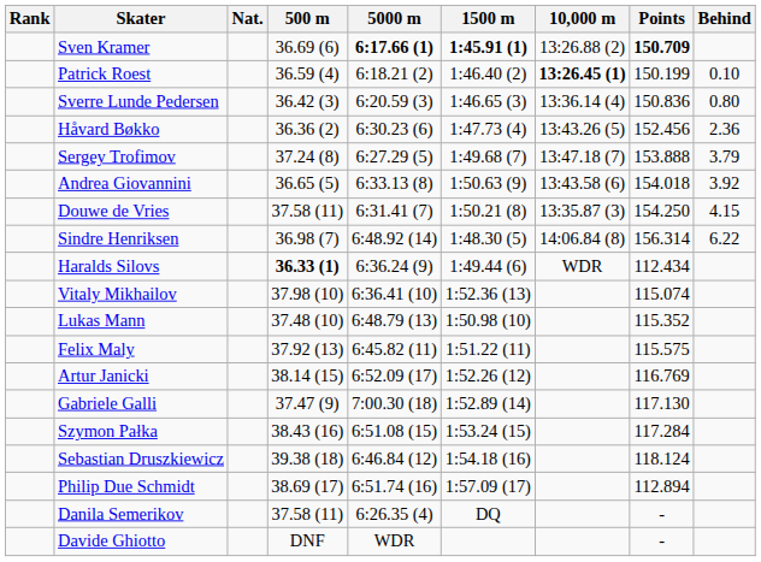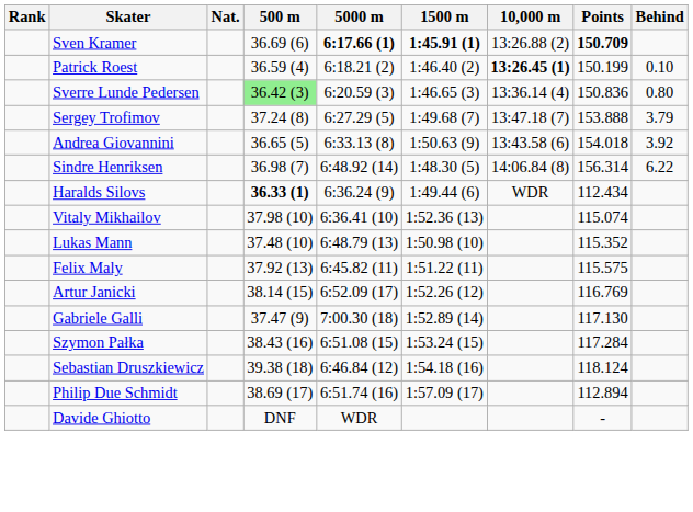Sverre Lunde Pedersen | 500 m: no background -> lightgreen background
- row: Håvard Bøkko | 36.36 (2) | 6:30.23 (6) | 1:47.73 (4) | 13:43.26 (5) | 152.456 | 2.36
- row: Douwe de Vries | 37.58 (11) | 6:31.41 (7) | 1:50.21 (8) | 13:35.87 (3) | 154.250 | 4.15
- row: Danila Semerikov | 37.58 (11) | 6:26.35 (4) | DQ | -
